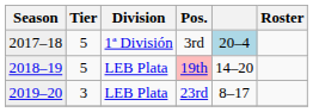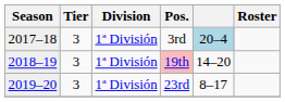3rd | Tier: 5 -> 3
19th | Tier: 5 -> 3
19th | Division: LEB Plata -> 1ª División
23rd | Division: LEB Plata -> 1ª División
